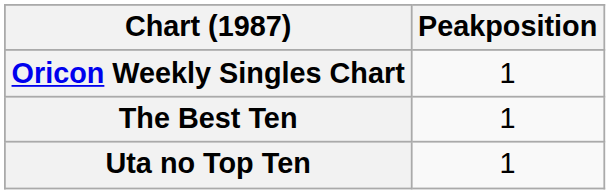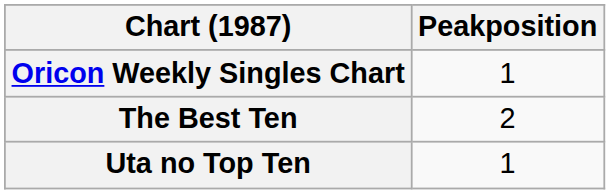The Best Ten | Peakposition: 1 -> 2
